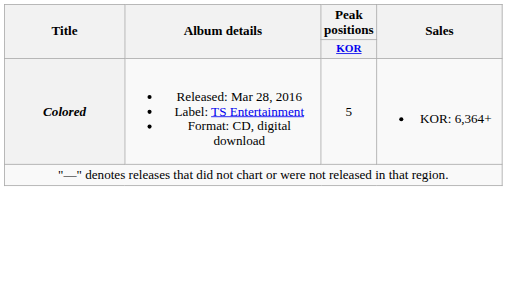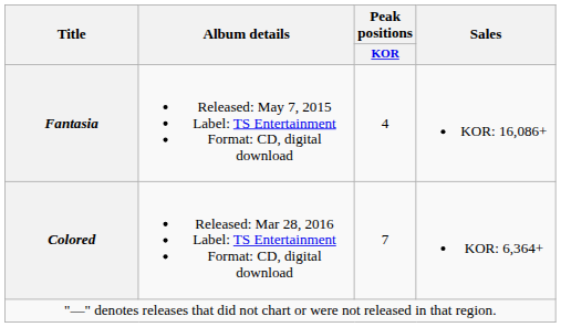+ row: Fantasia | Released: May 7, 2015 Label: TS Entertainment Format: CD, digital download | 4 | KOR: 16,086+
Colored | Peak positions / KOR: 5 -> 7
